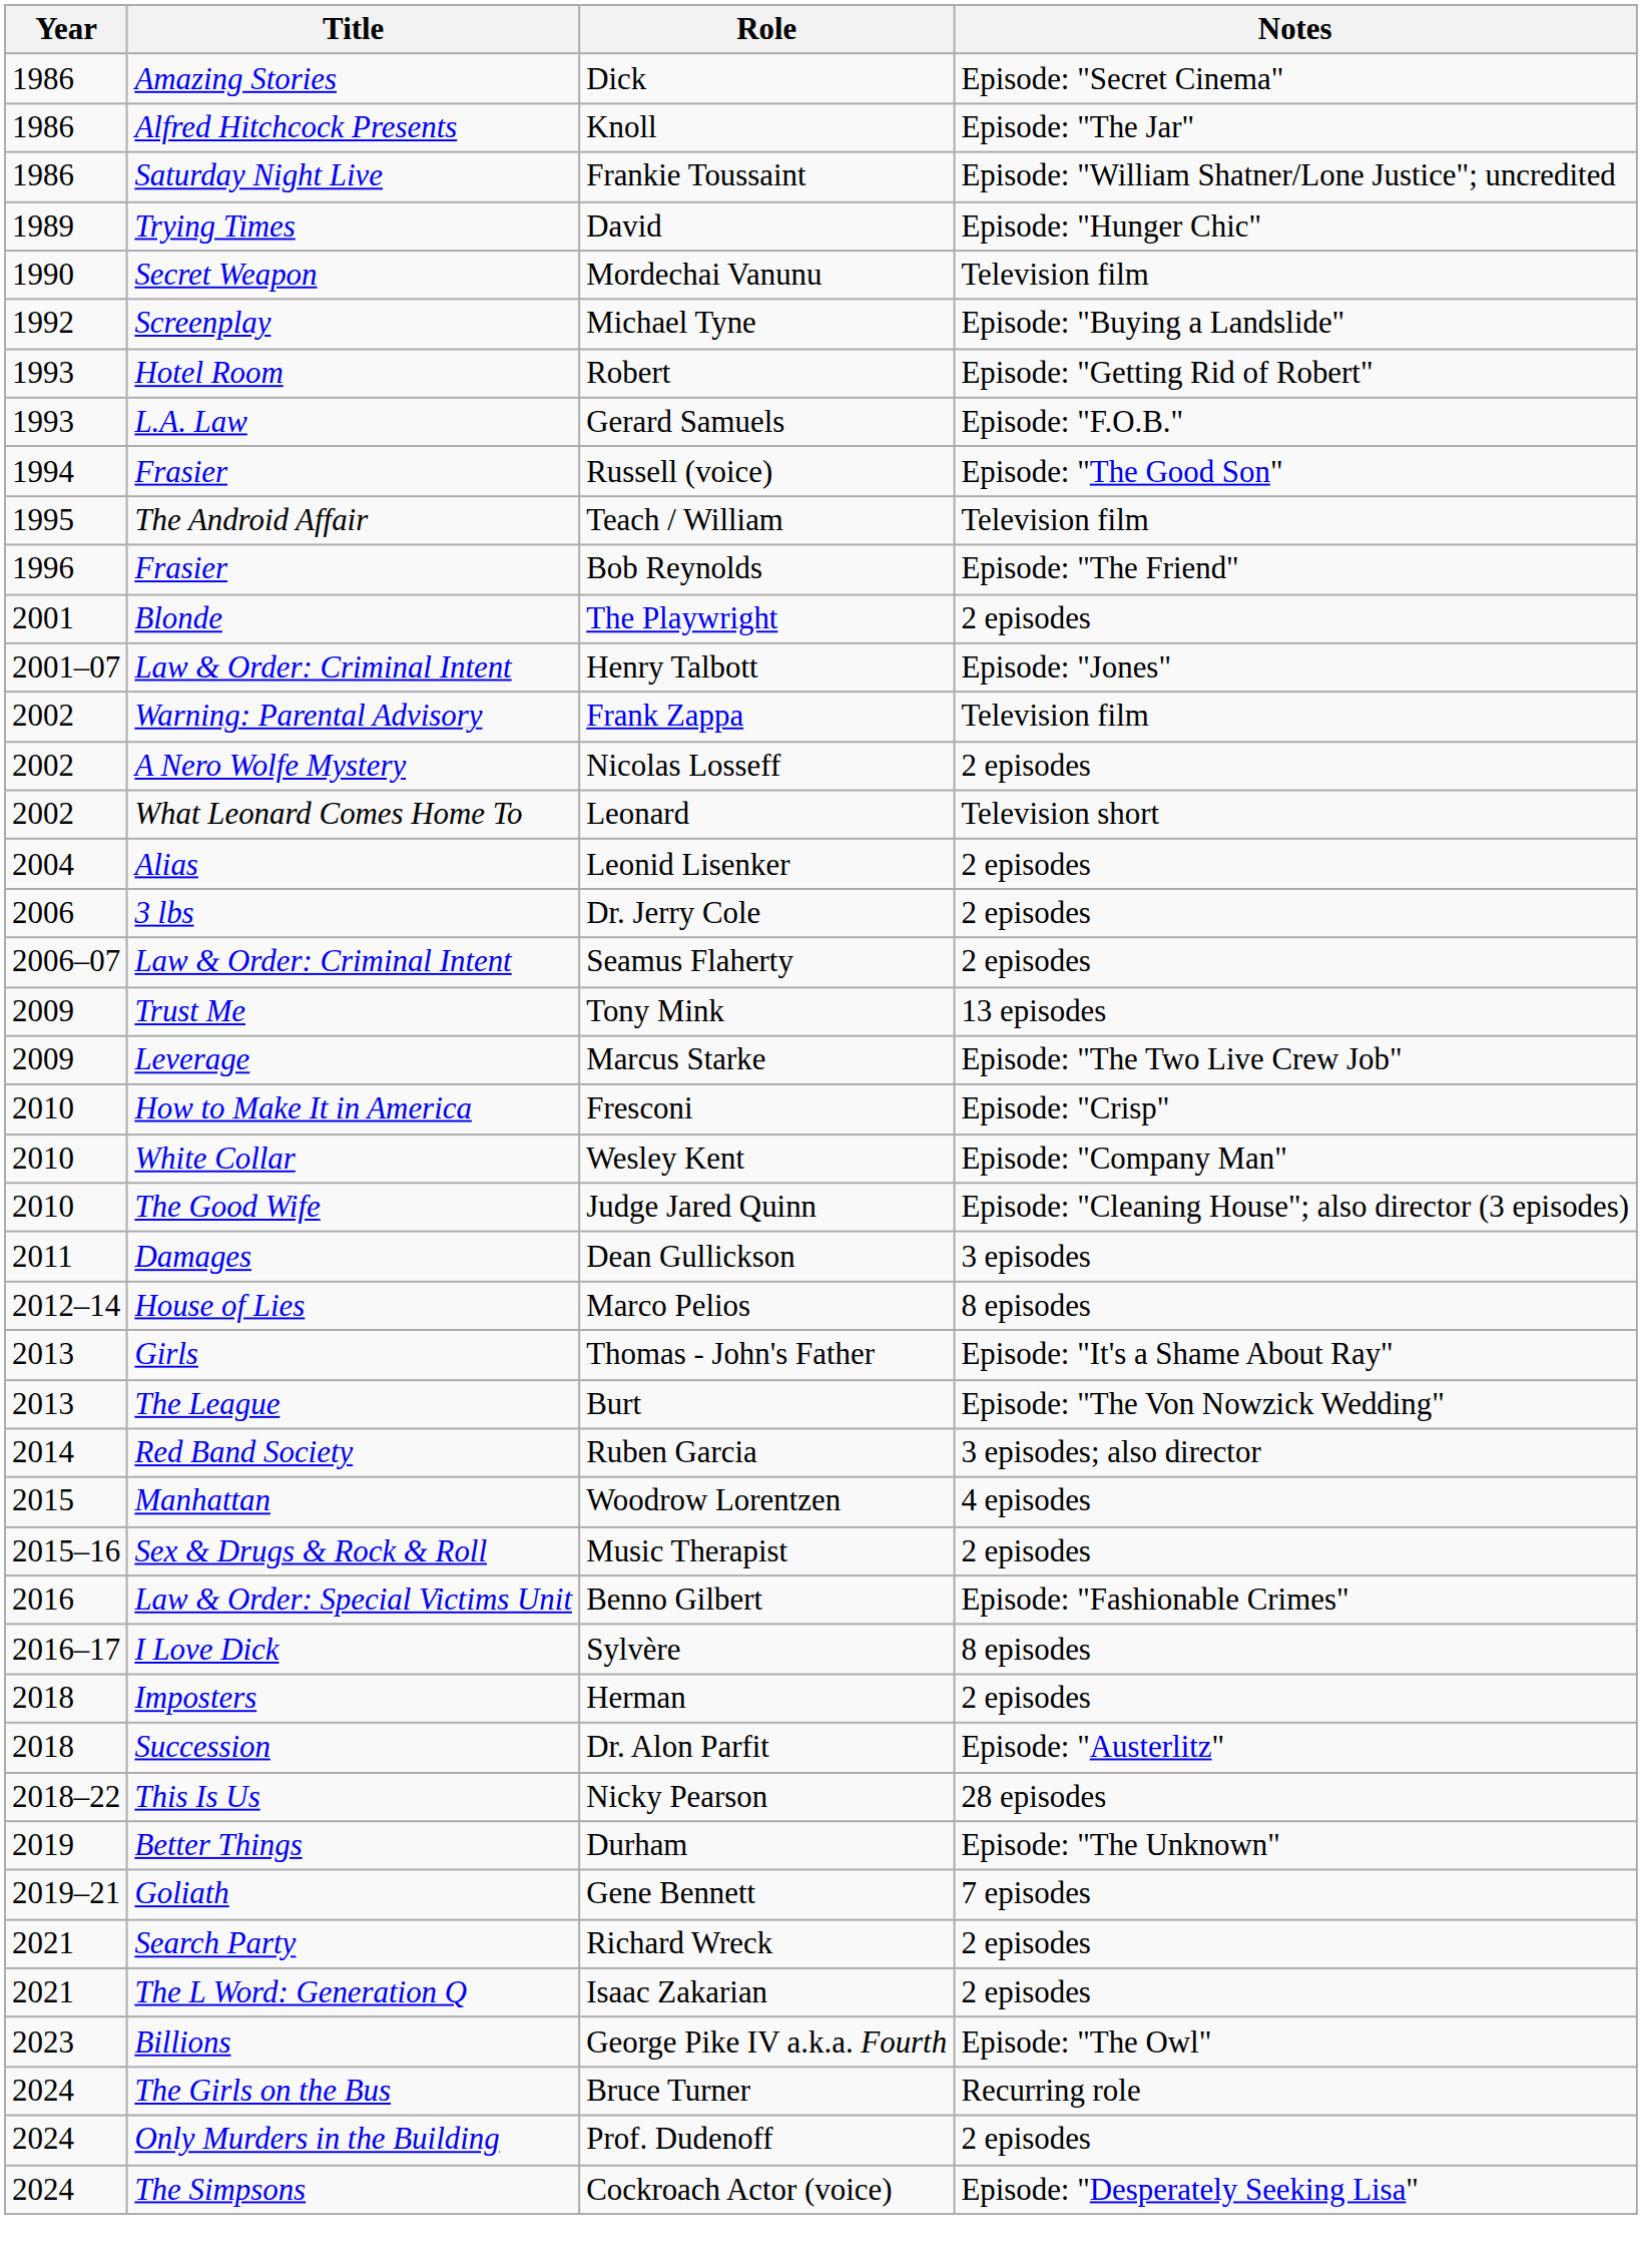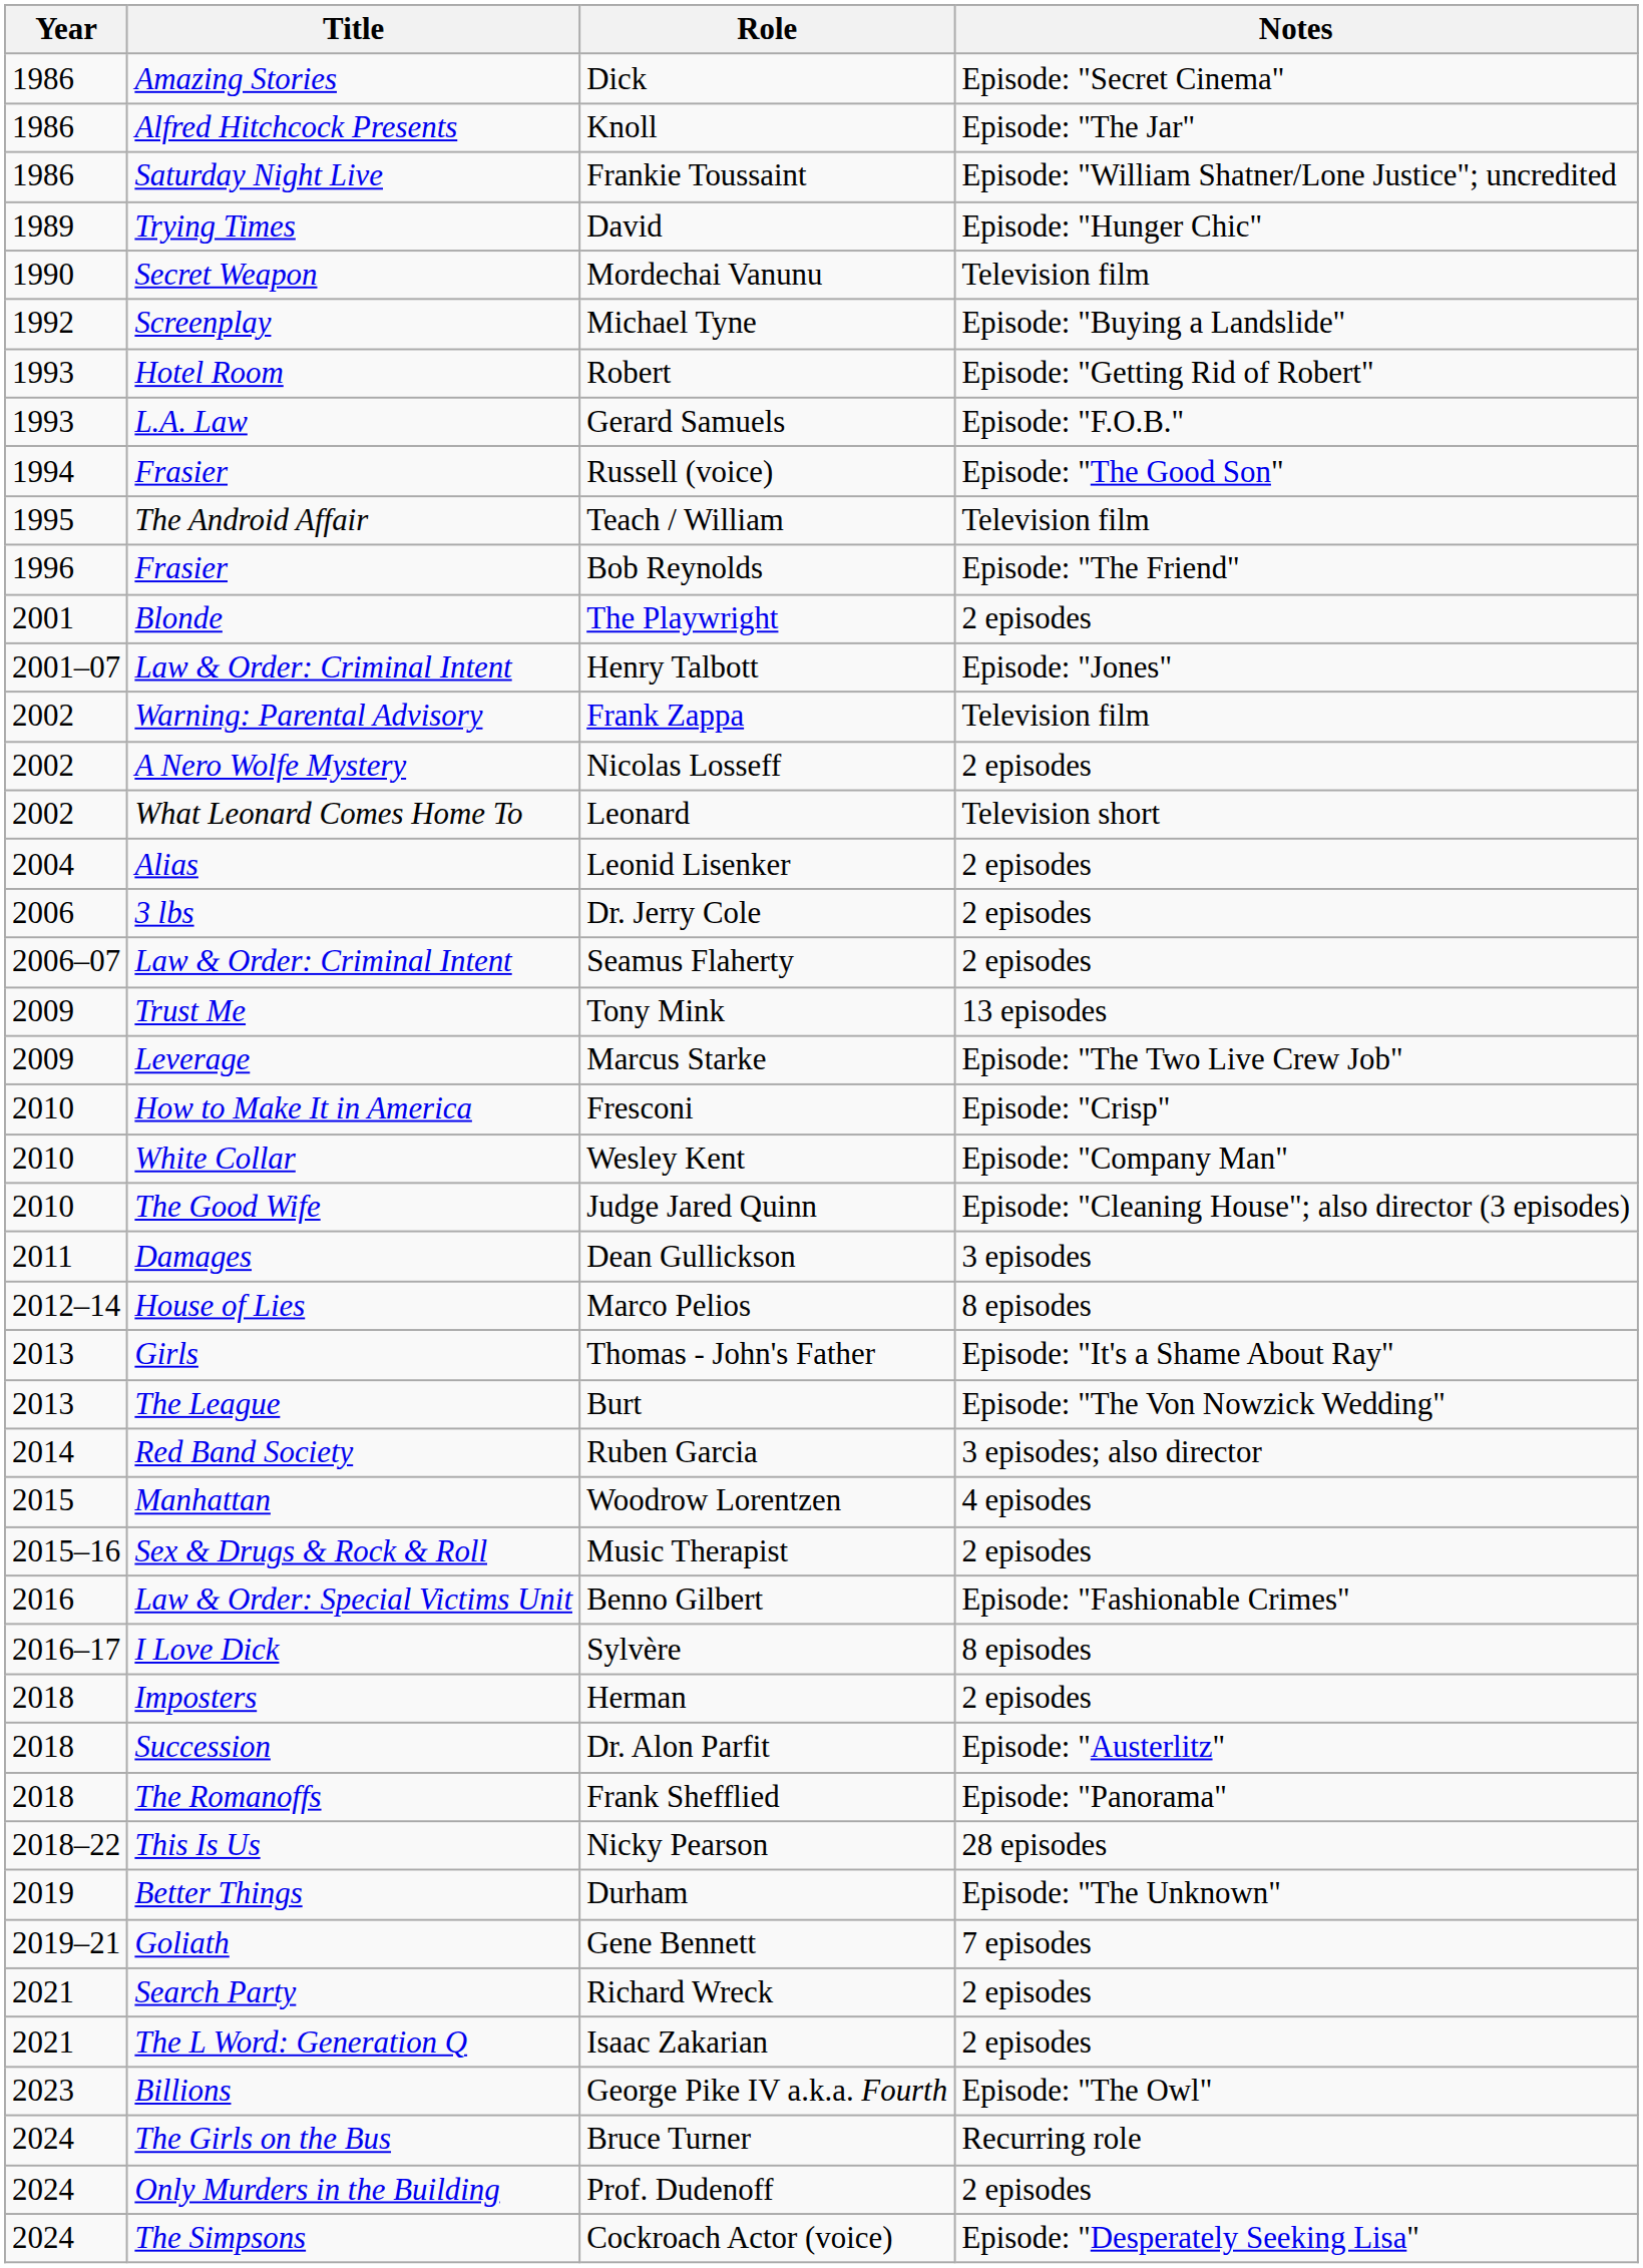+ row: 2018 | The Romanoffs | Frank Shefflied | Episode: "Panorama"
